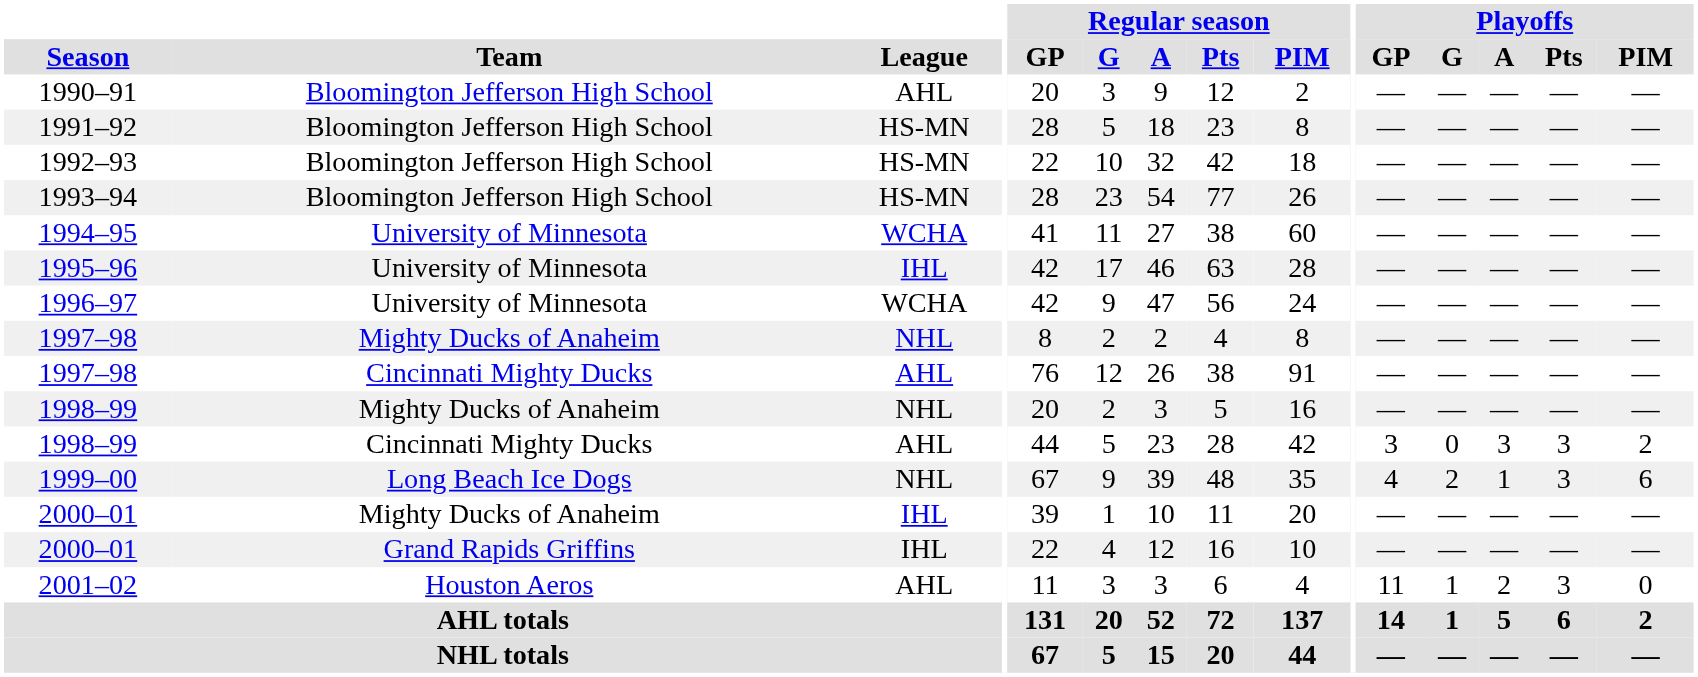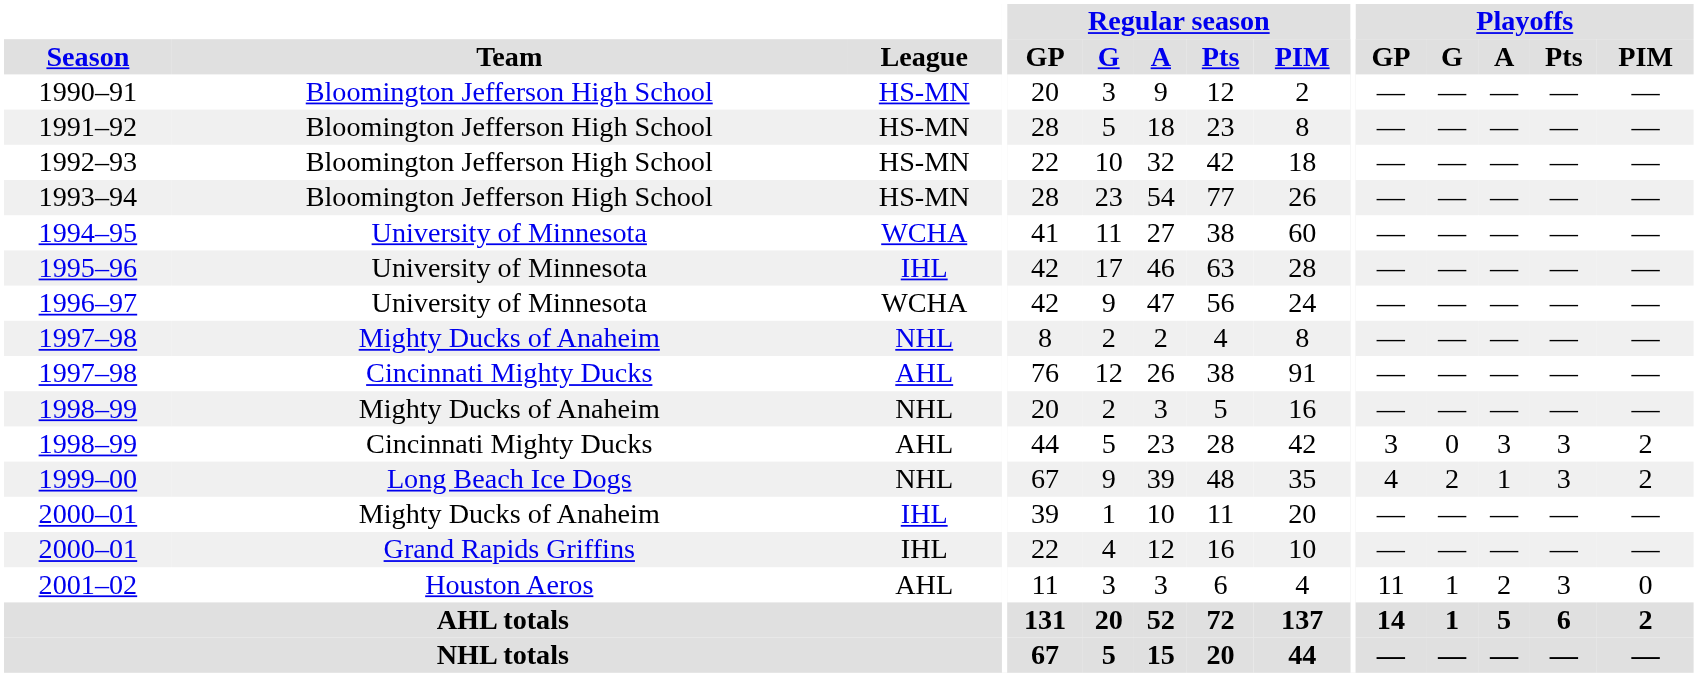1990–91 | League: AHL -> HS-MN
1999–00 | Playoffs / PIM: 6 -> 2
